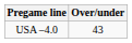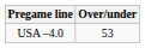USA –4.0 | Over/under: 43 -> 53
